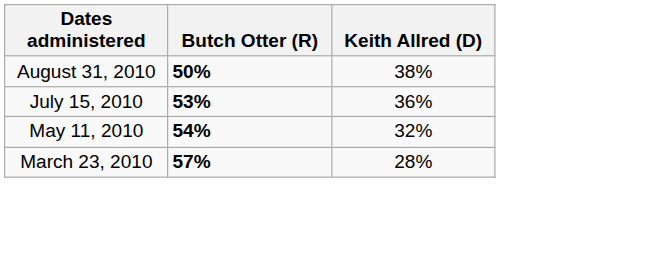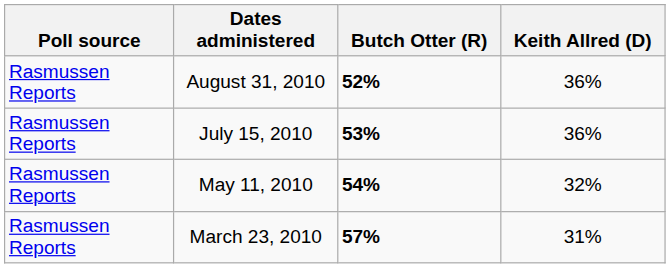+ column: Poll source | Rasmussen Reports | Rasmussen Reports | Rasmussen Reports | Rasmussen Reports
August 31, 2010 | Butch Otter (R): 50% -> 52%
August 31, 2010 | Keith Allred (D): 38% -> 36%
March 23, 2010 | Keith Allred (D): 28% -> 31%
